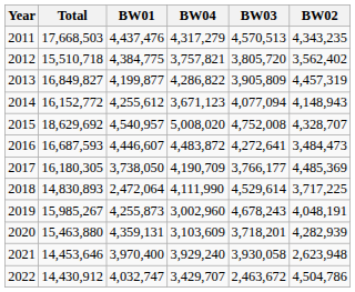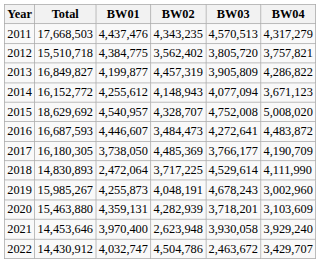columns swapped: BW02 <-> BW04
